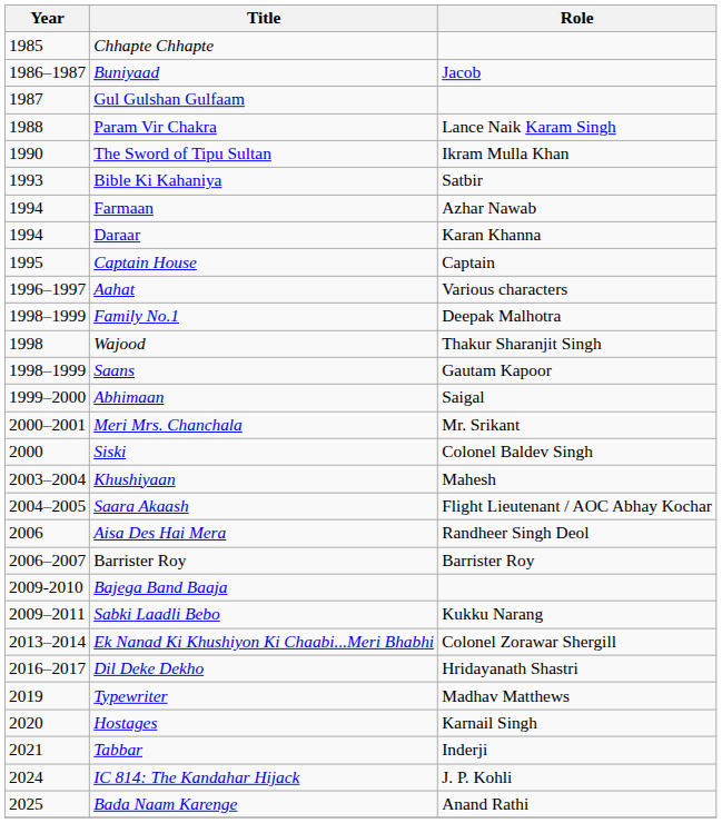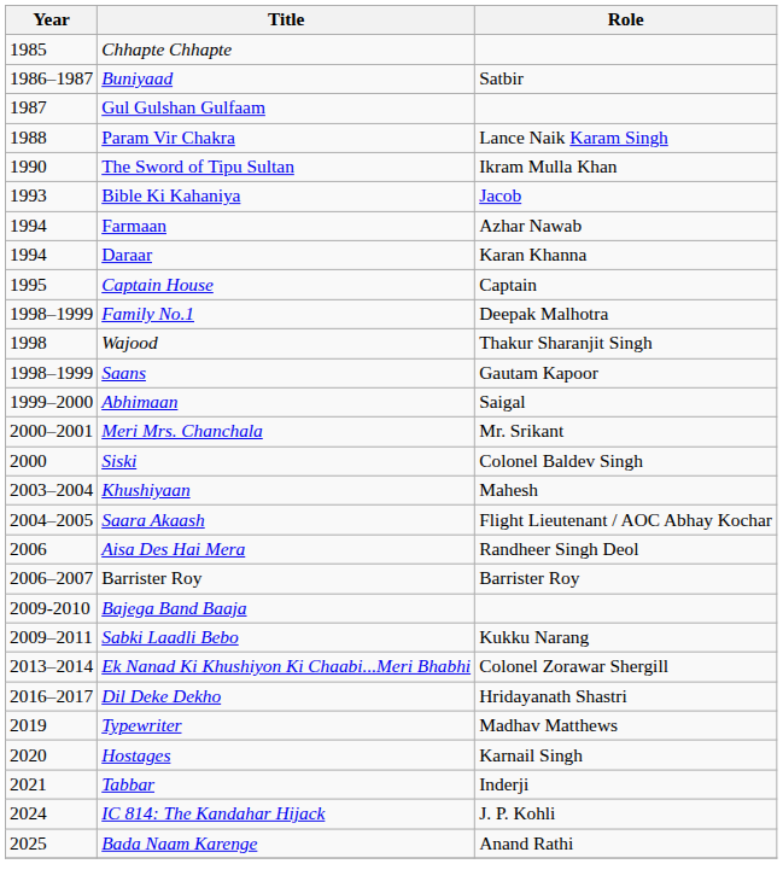Buniyaad | Role: Jacob -> Satbir
Bible Ki Kahaniya | Role: Satbir -> Jacob
- row: 1996–1997 | Aahat | Various characters
